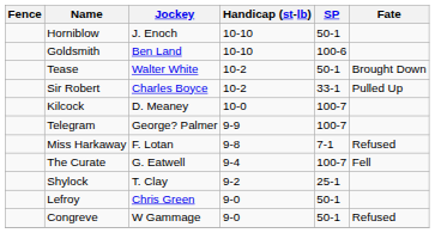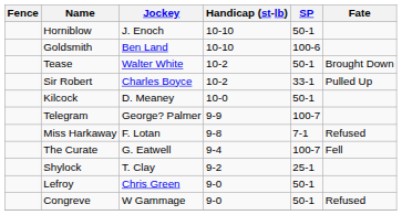Kilcock | SP: 100-7 -> 50-1
